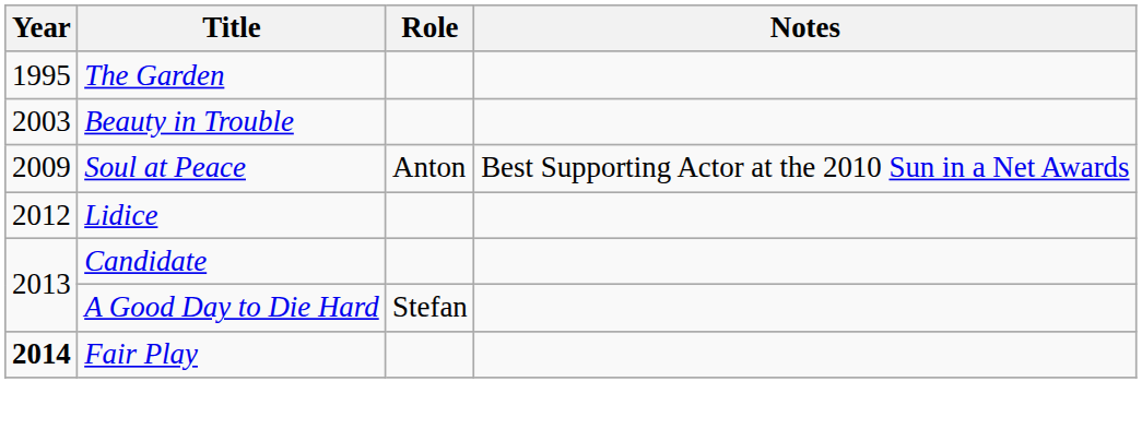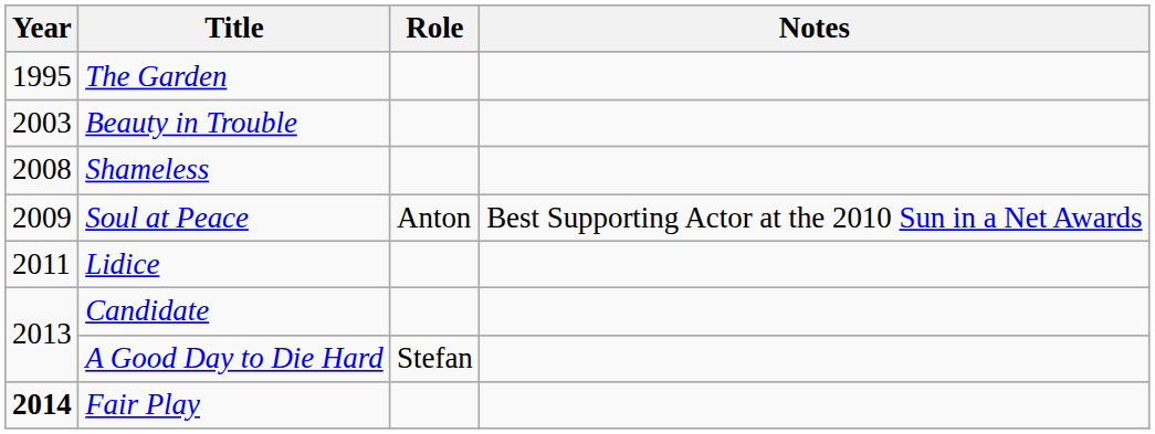+ row: 2008 | Shameless
Lidice | Year: 2012 -> 2011
